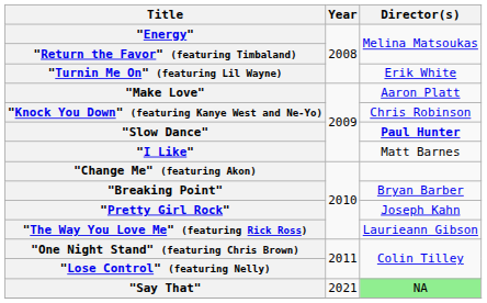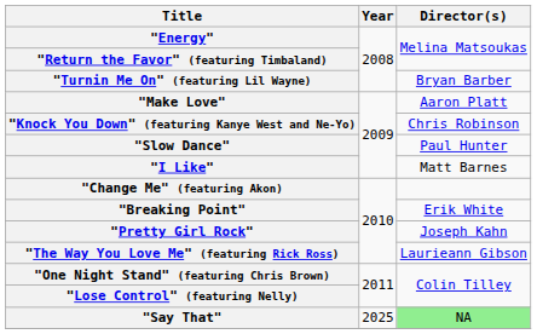"Turnin Me On" (featuring Lil Wayne) | Director(s): Erik White -> Bryan Barber
"Slow Dance" | Director(s): bold -> normal
"Breaking Point" | Director(s): Bryan Barber -> Erik White
"Say That" | Year: 2021 -> 2025
